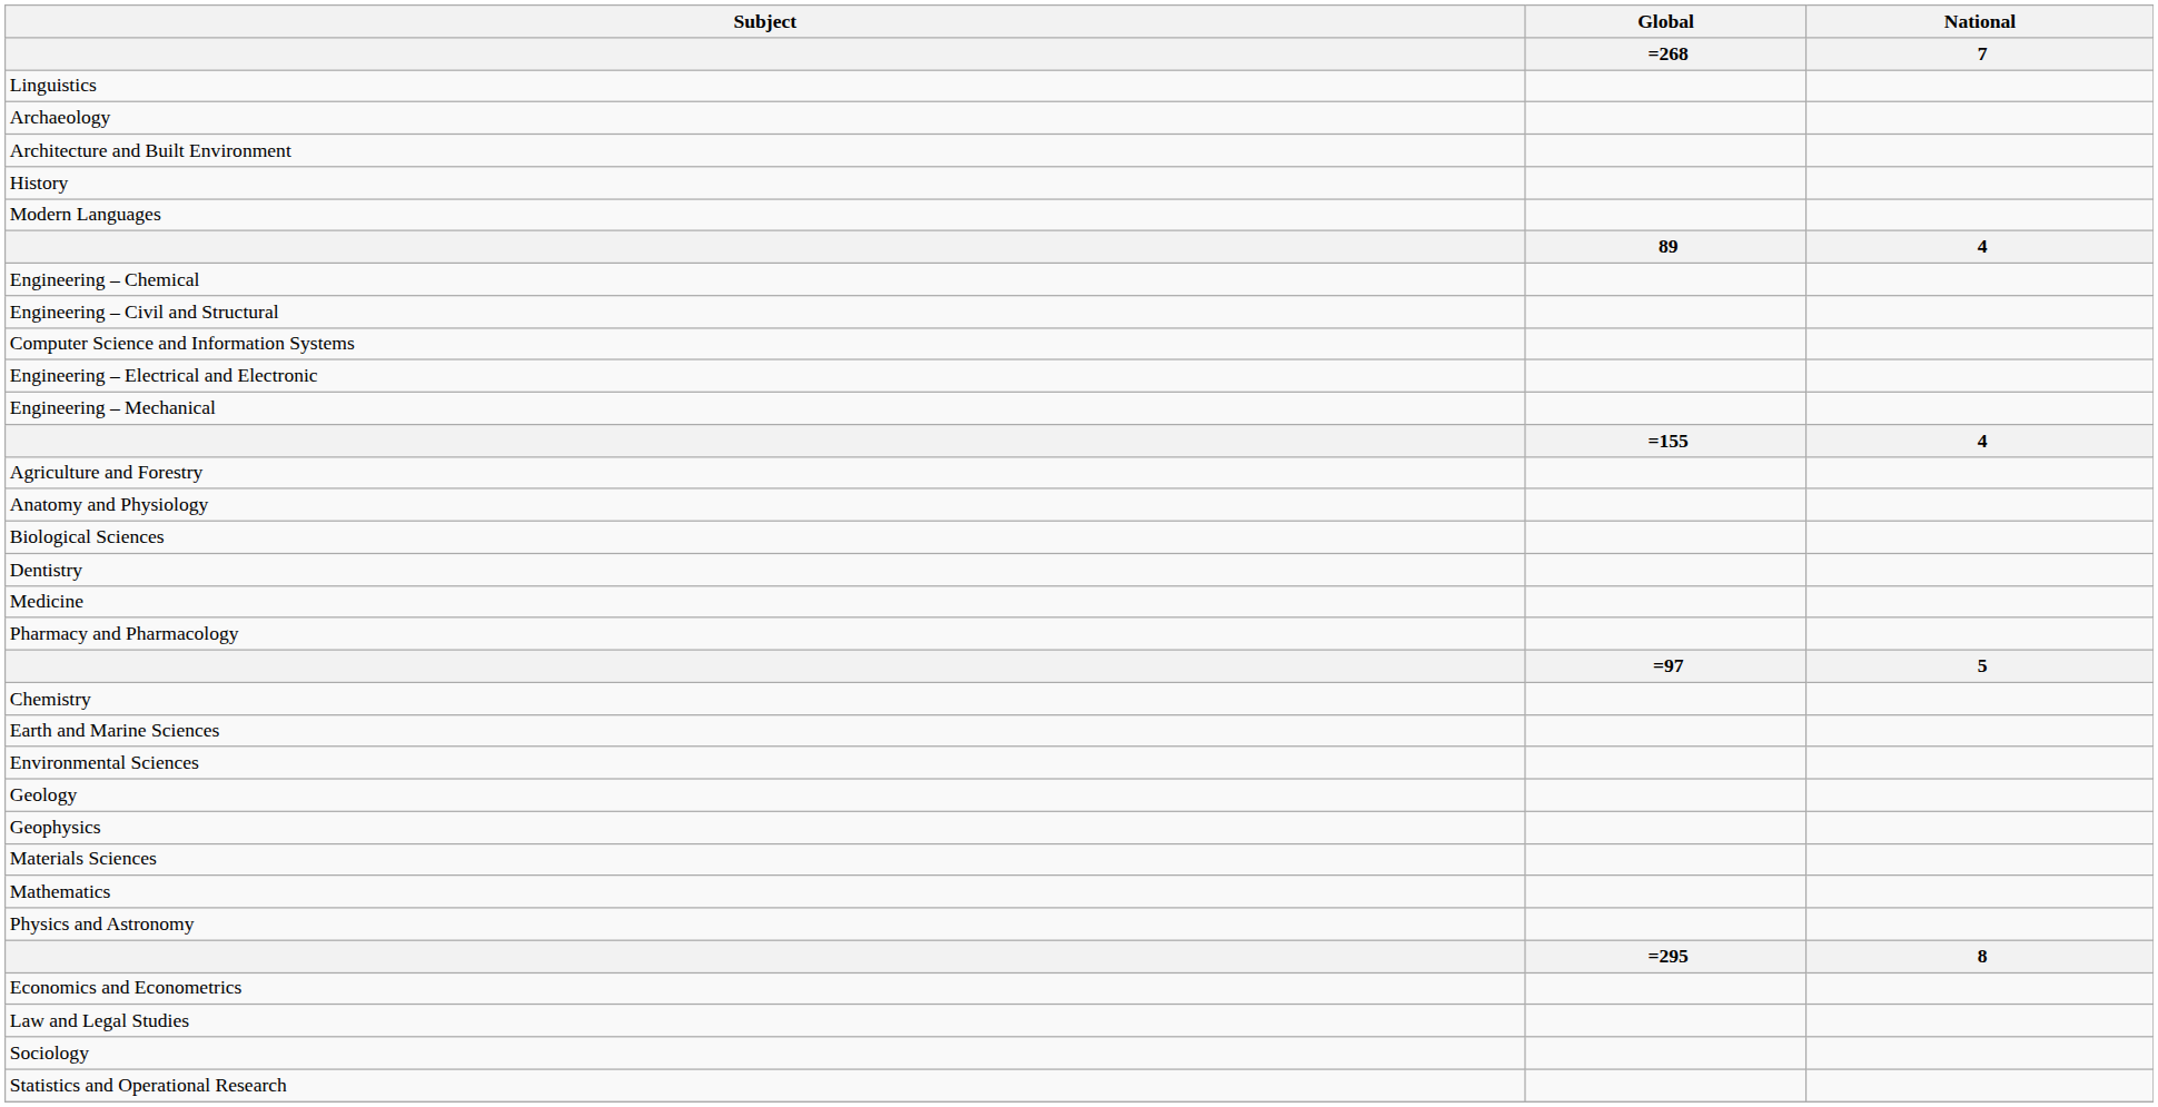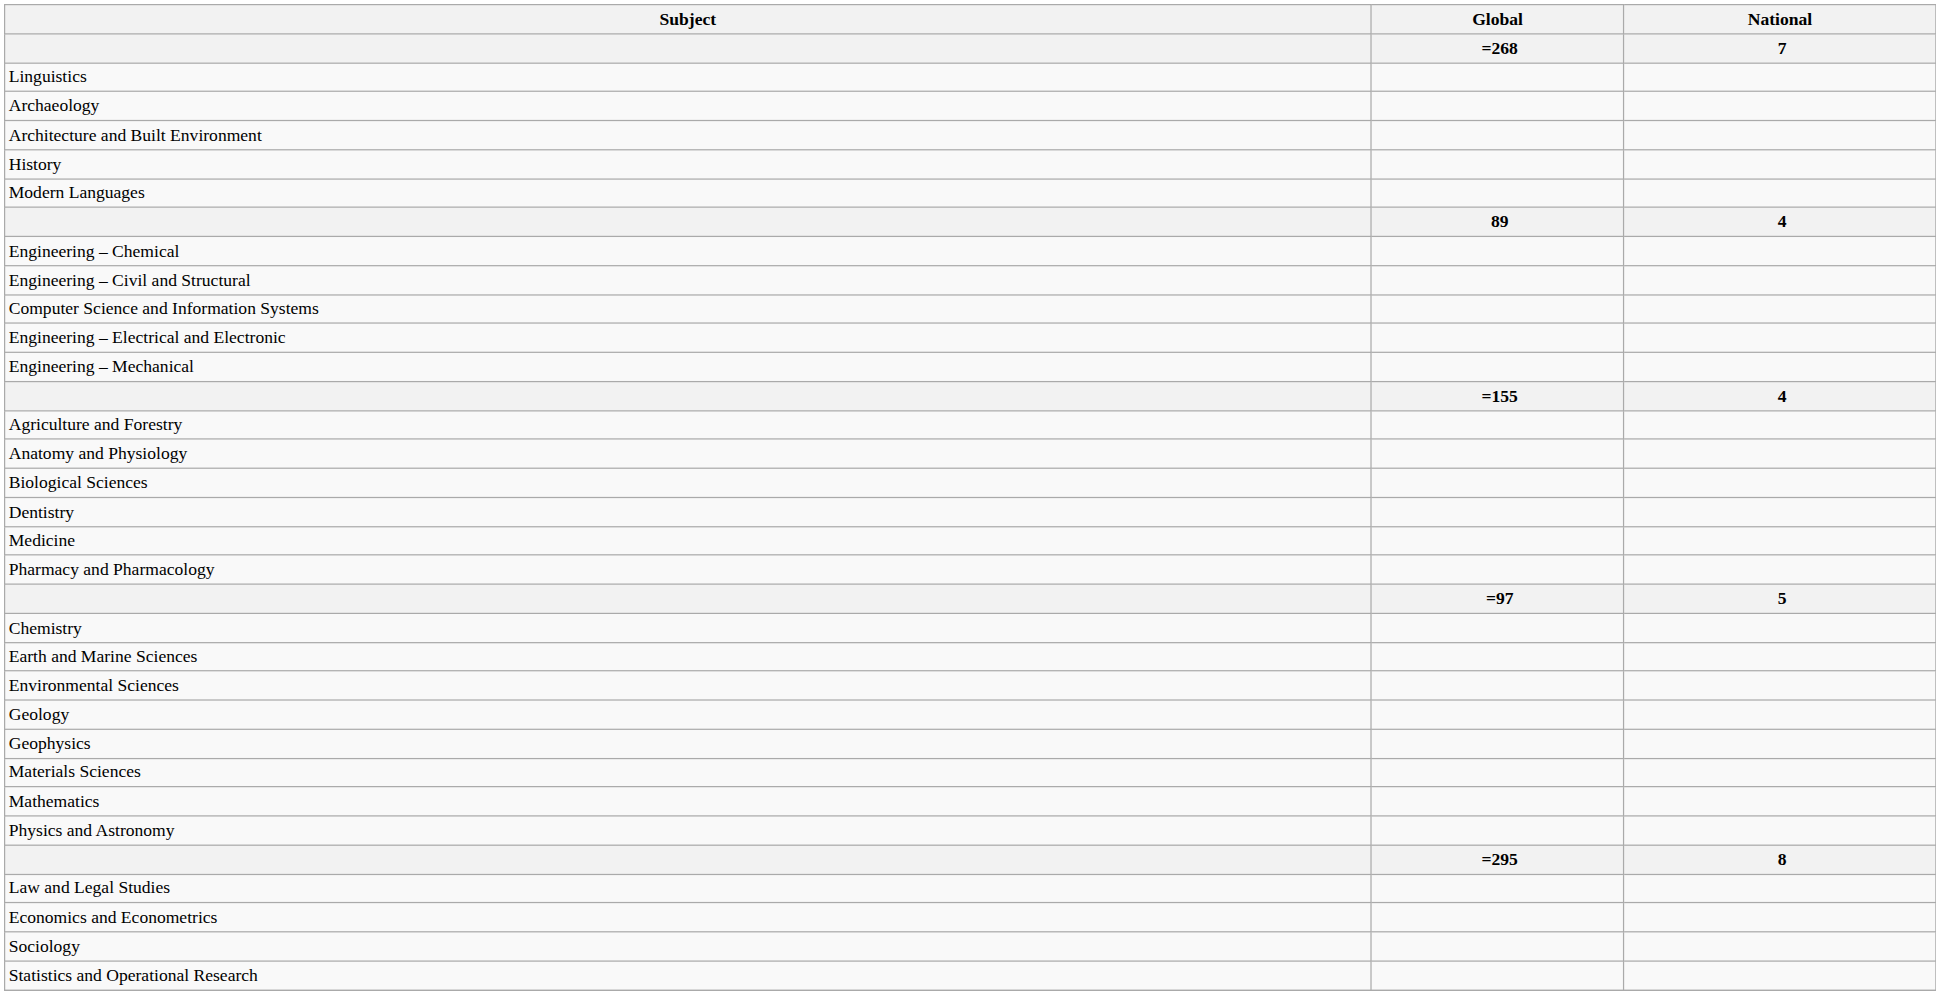rows swapped: Economics and Econometrics <-> Law and Legal Studies
